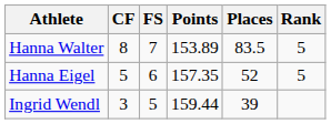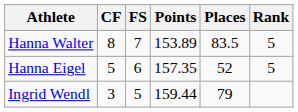Ingrid Wendl | Places: 39 -> 79
